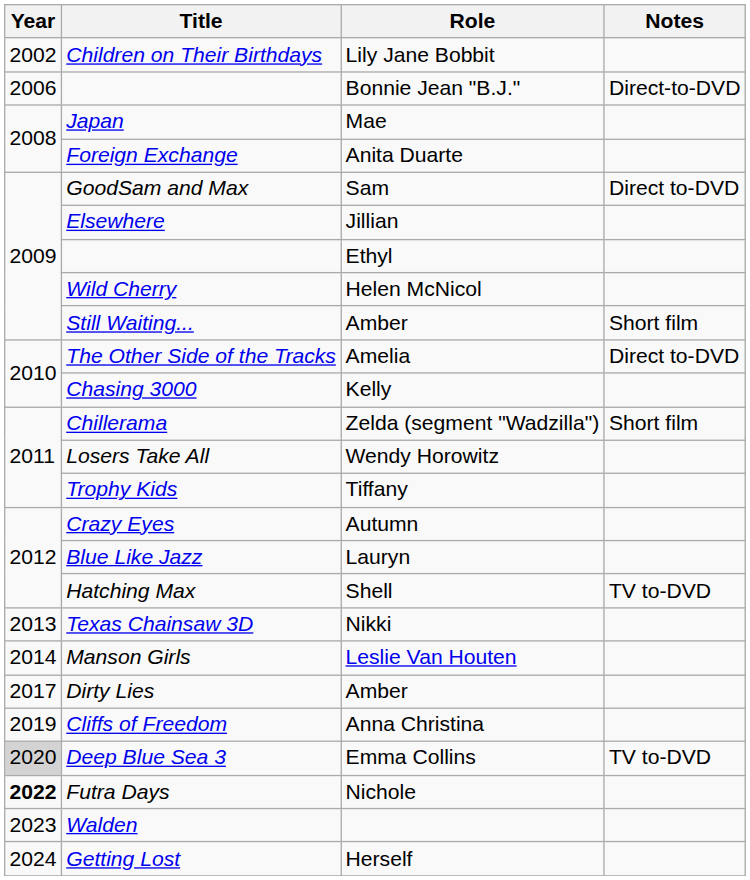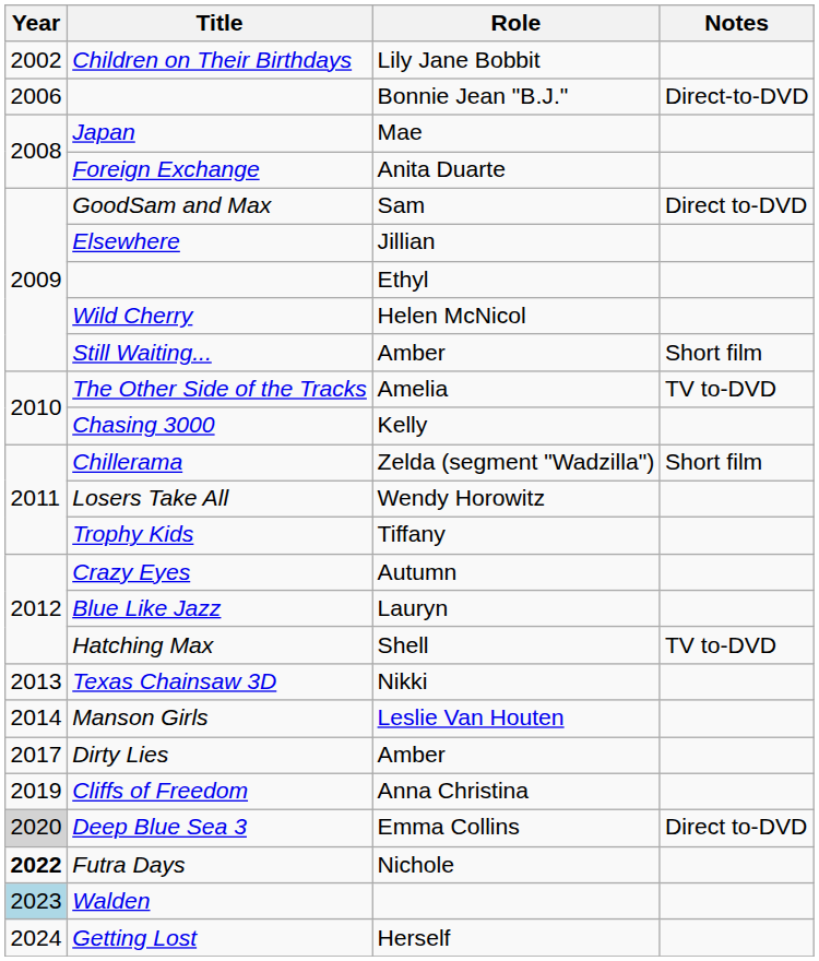The Other Side of the Tracks | Notes: Direct to-DVD -> TV to-DVD
Deep Blue Sea 3 | Notes: TV to-DVD -> Direct to-DVD
Walden | Year: no background -> lightblue background
